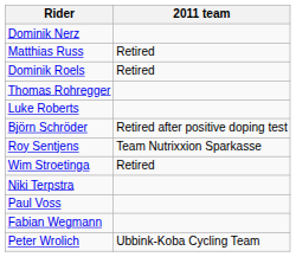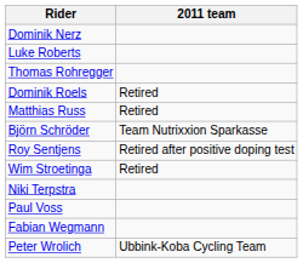rows swapped: Luke Roberts <-> Matthias Russ
rows swapped: Dominik Roels <-> Thomas Rohregger
Björn Schröder | 2011 team: Retired after positive doping test -> Team Nutrixxion Sparkasse
Roy Sentjens | 2011 team: Team Nutrixxion Sparkasse -> Retired after positive doping test
